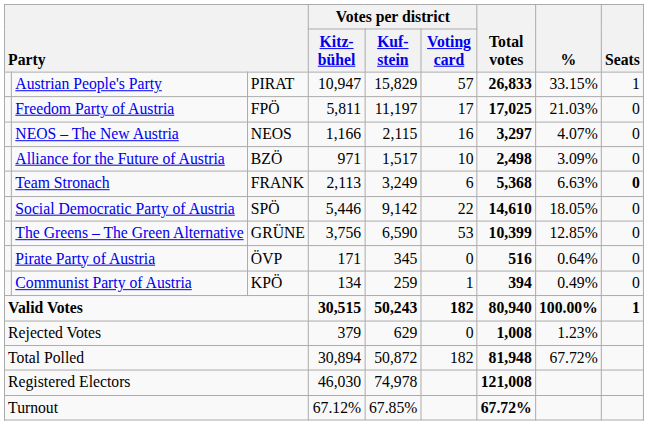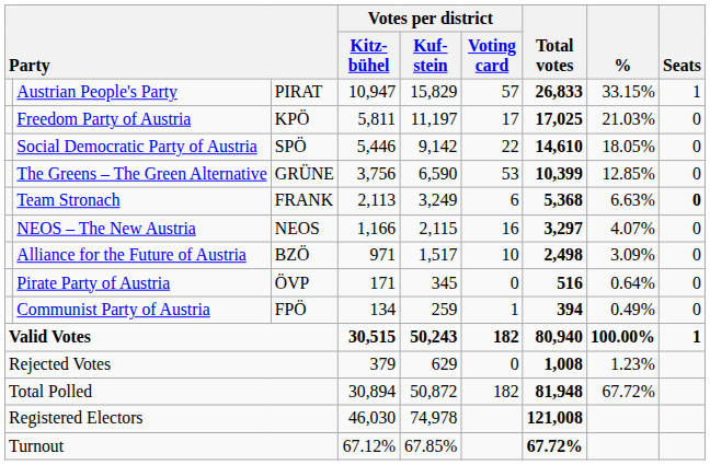Freedom Party of Austria | column 3: FPÖ -> KPÖ
rows swapped: Social Democratic Party of Austria <-> NEOS – The New Austria
rows swapped: The Greens – The Green Alternative <-> Alliance for the Future of Austria
Communist Party of Austria | column 3: KPÖ -> FPÖ
